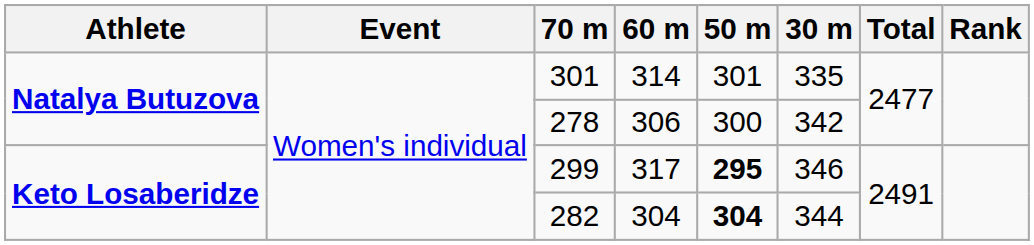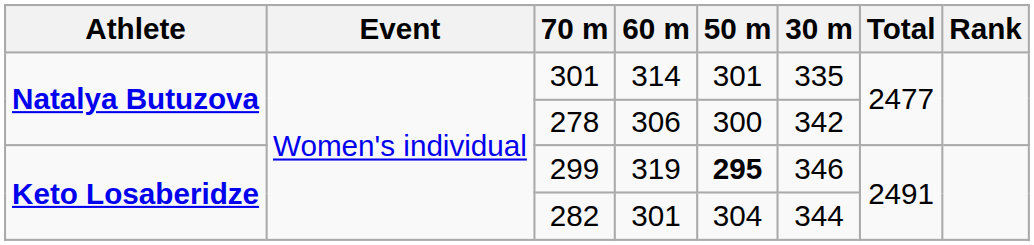299 | 60 m: 317 -> 319
282 | 60 m: 304 -> 301
282 | 50 m: bold -> normal
